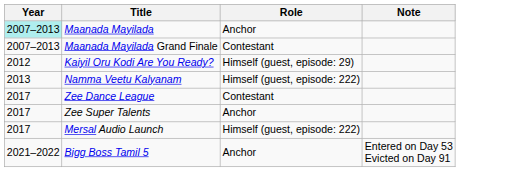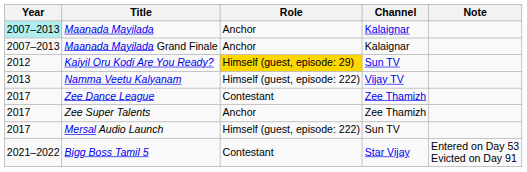+ column: Channel | Kalaignar | Kalaignar | Sun TV | Vijay TV | Zee Thamizh | Zee Thamizh | Sun TV | Star Vijay
Maanada Mayilada Grand Finale | Role: Contestant -> Anchor
Kaiyil Oru Kodi Are You Ready? | Role: no background -> gold background
Bigg Boss Tamil 5 | Role: Anchor -> Contestant
